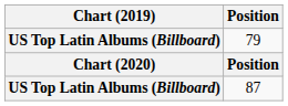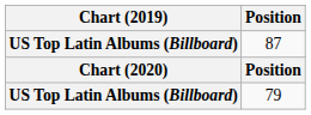rows swapped: 79 <-> 87
